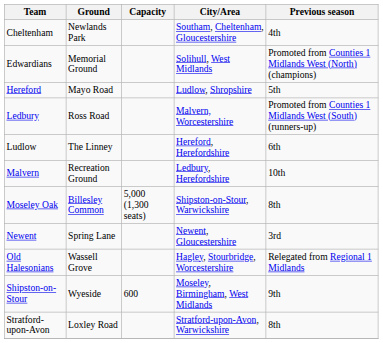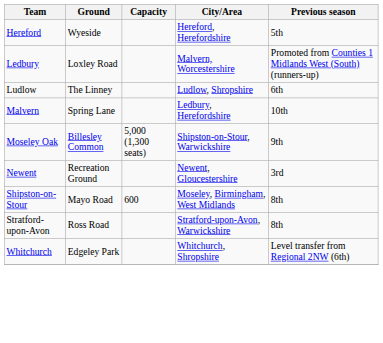- row: Cheltenham | Newlands Park | Southam, Cheltenham, Gloucestershire | 4th
- row: Edwardians | Memorial Ground | Solihull, West Midlands | Promoted from Counties 1 Midlands West (North) (champions)
Hereford | Ground: Mayo Road -> Wyeside
Hereford | City/Area: Ludlow, Shropshire -> Hereford, Herefordshire
Ledbury | Ground: Ross Road -> Loxley Road
Ludlow | City/Area: Hereford, Herefordshire -> Ludlow, Shropshire
Malvern | Ground: Recreation Ground -> Spring Lane
Moseley Oak | Previous season: 8th -> 9th
Newent | Ground: Spring Lane -> Recreation Ground
- row: Old Halesonians | Wassell Grove | Hagley, Stourbridge, Worcestershire | Relegated from Regional 1 Midlands
Shipston-on-Stour | Ground: Wyeside -> Mayo Road
Shipston-on-Stour | Previous season: 9th -> 8th
Stratford-upon-Avon | Ground: Loxley Road -> Ross Road
+ row: Whitchurch | Edgeley Park | Whitchurch, Shropshire | Level transfer from Regional 2NW (6th)
